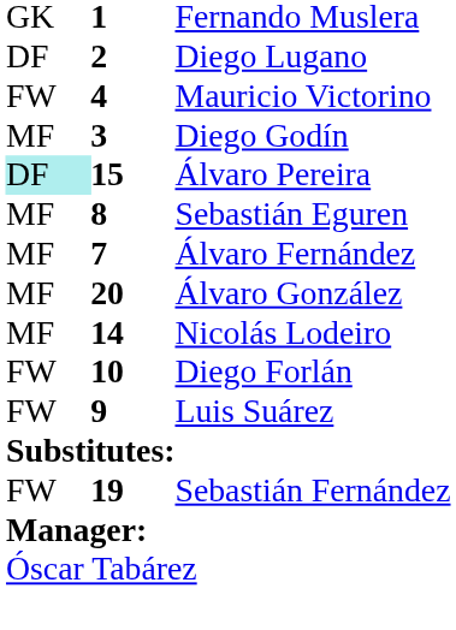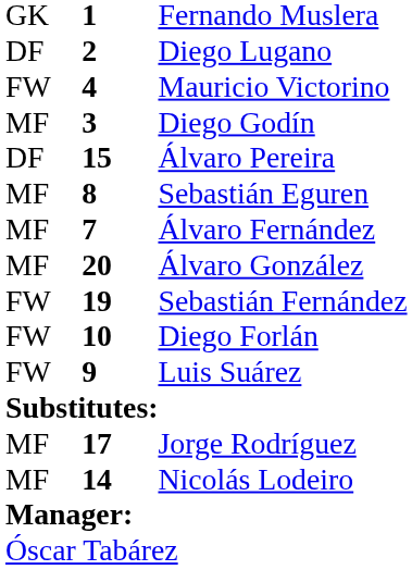Álvaro Pereira | column 1: paleturquoise background -> no background
rows swapped: Nicolás Lodeiro <-> Sebastián Fernández
+ row: MF | 17 | Jorge Rodríguez
